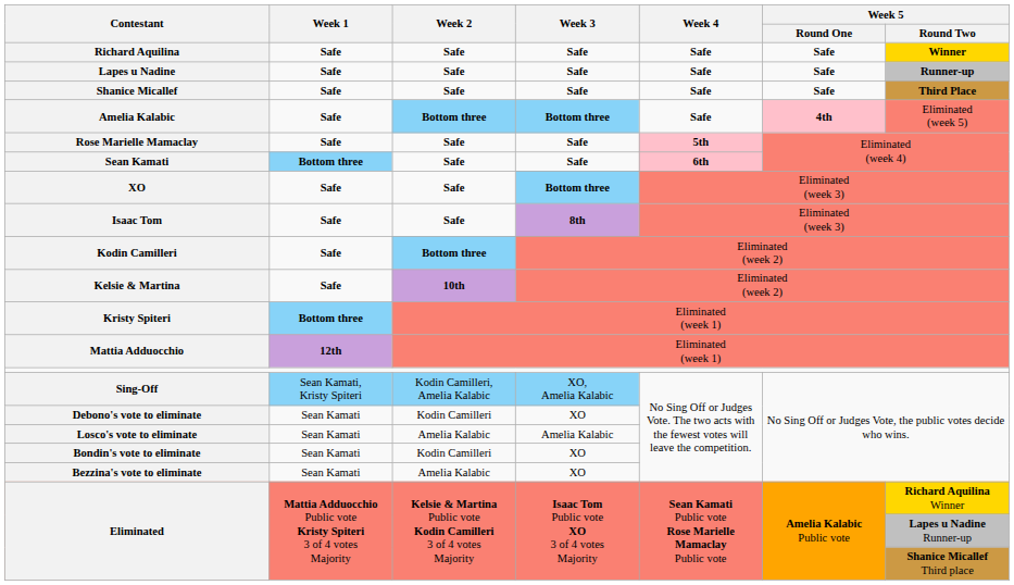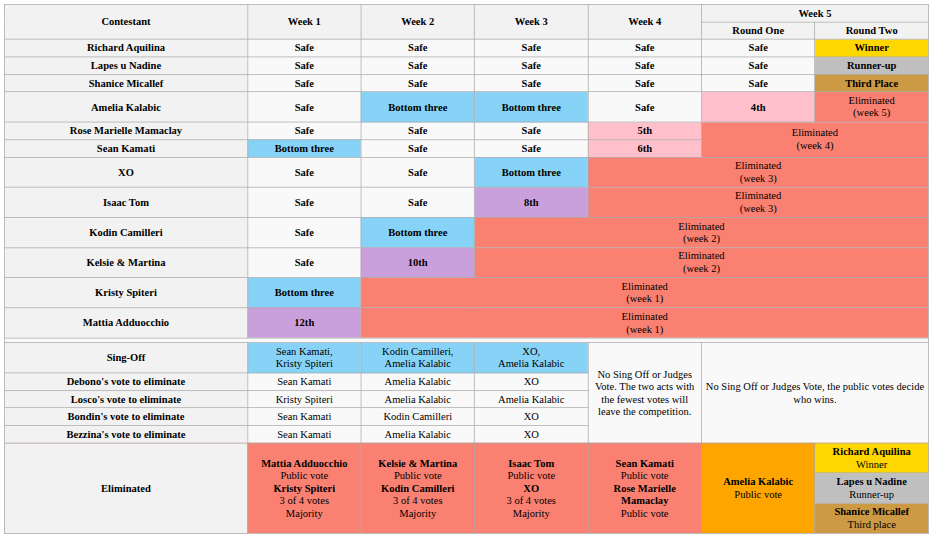Debono's vote to eliminate | Week 2: Kodin Camilleri -> Amelia Kalabic
Losco's vote to eliminate | Week 1: Sean Kamati -> Kristy Spiteri
